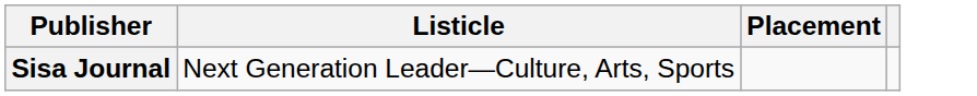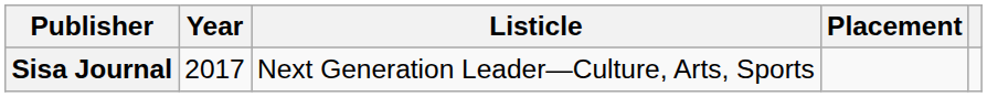+ column: Year | 2017
